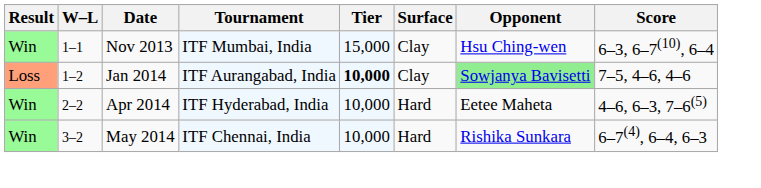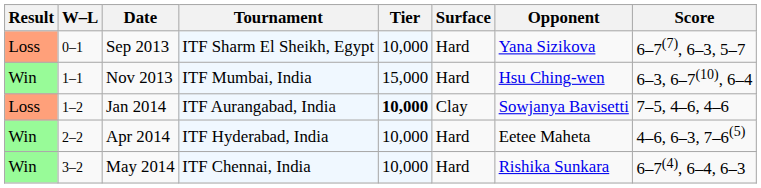+ row: Loss | 0–1 | Sep 2013 | ITF Sharm El Sheikh, Egypt | 10,000 | Hard | Yana Sizikova | 6–7(7), 6–3, 5–7
Nov 2013 | Surface: Clay -> Hard
Jan 2014 | Opponent: lightgreen background -> no background
